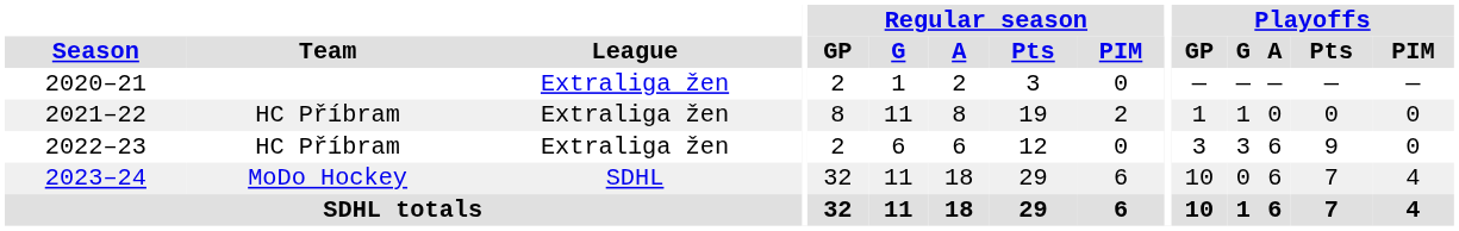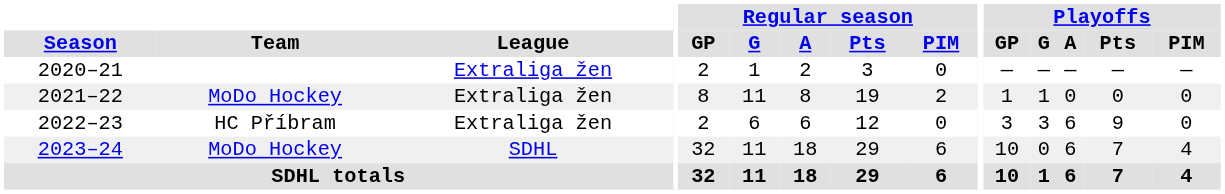2021–22 | Team: HC Příbram -> MoDo Hockey
